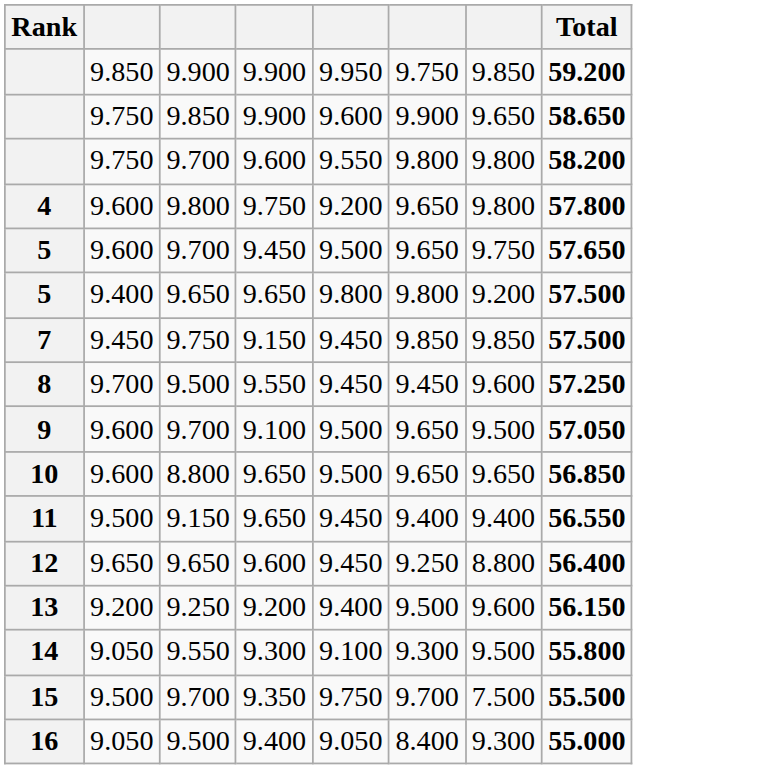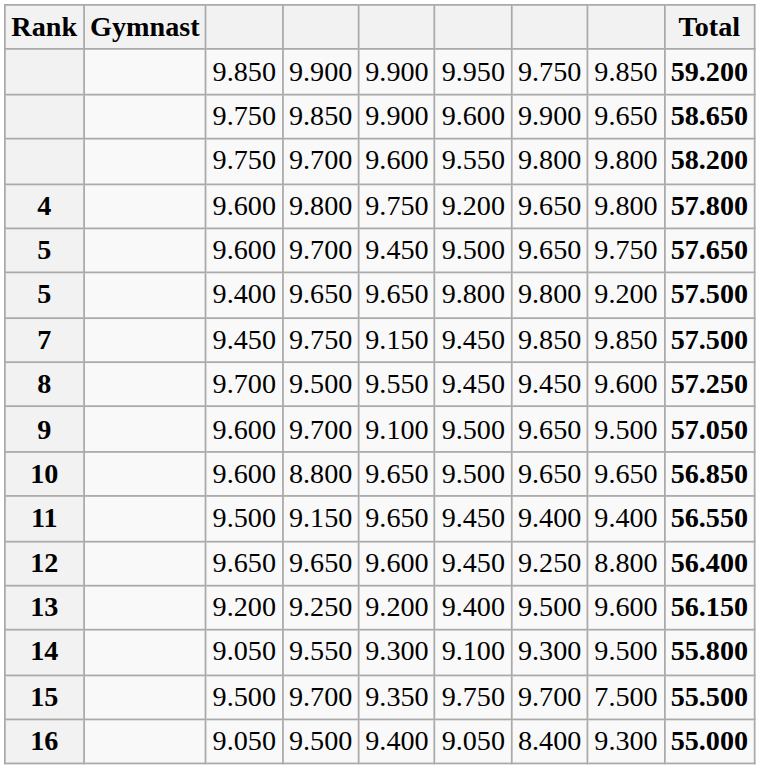+ column: Gymnast
